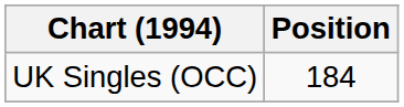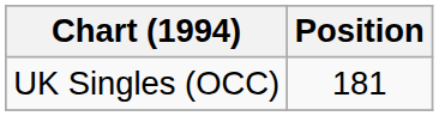UK Singles (OCC) | Position: 184 -> 181
